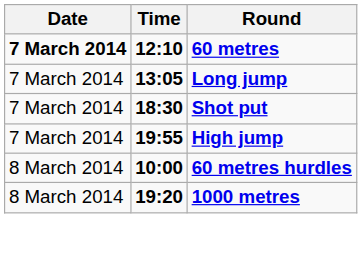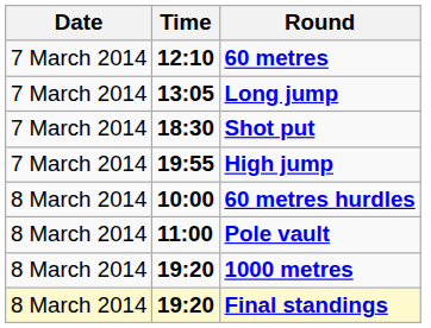60 metres | Date: bold -> normal
+ row: 8 March 2014 | 11:00 | Pole vault
+ row: 8 March 2014 | 19:20 | Final standings
